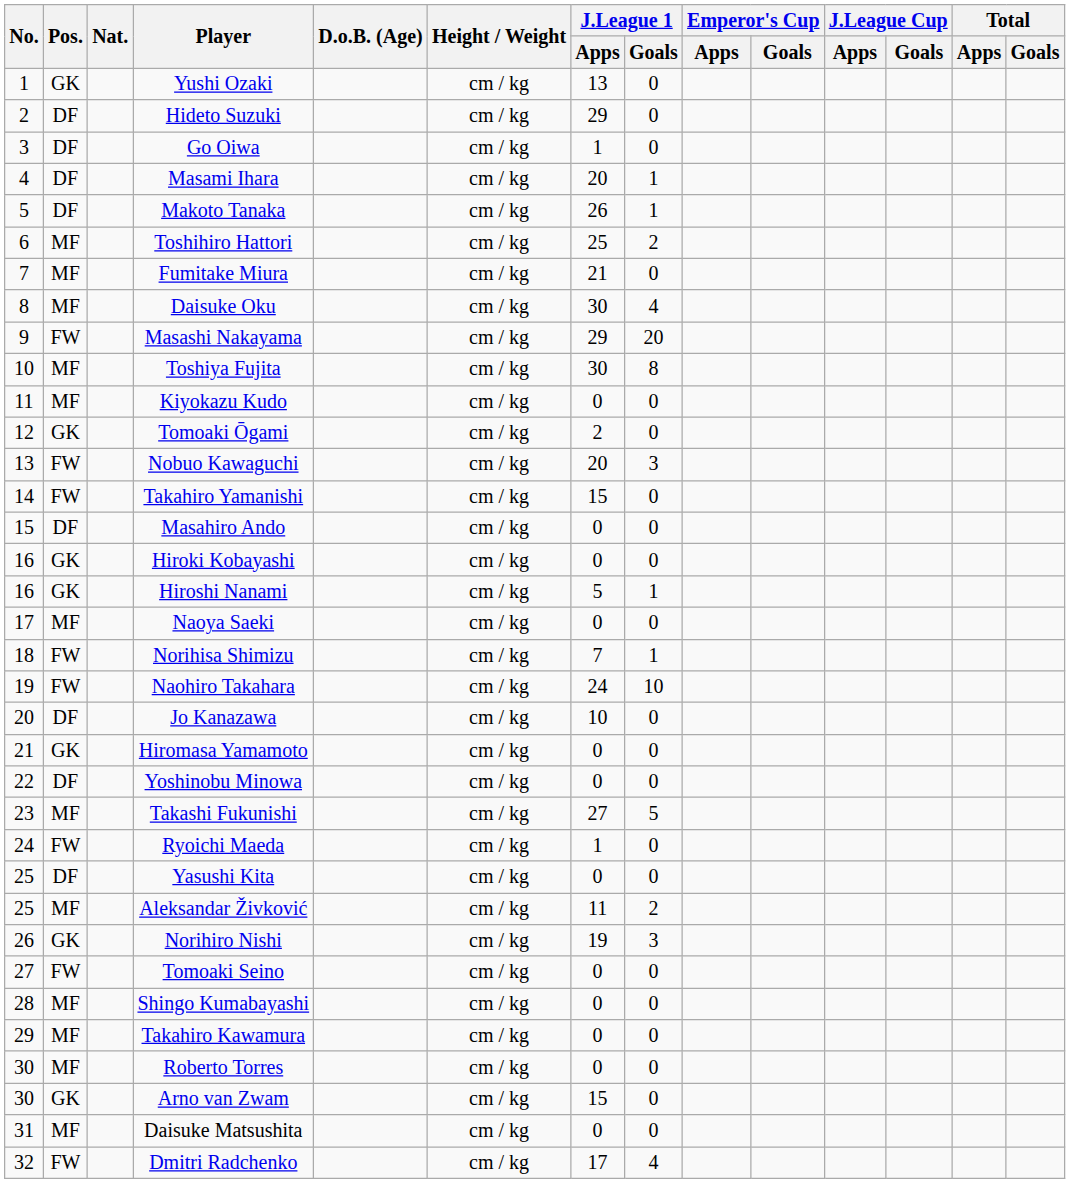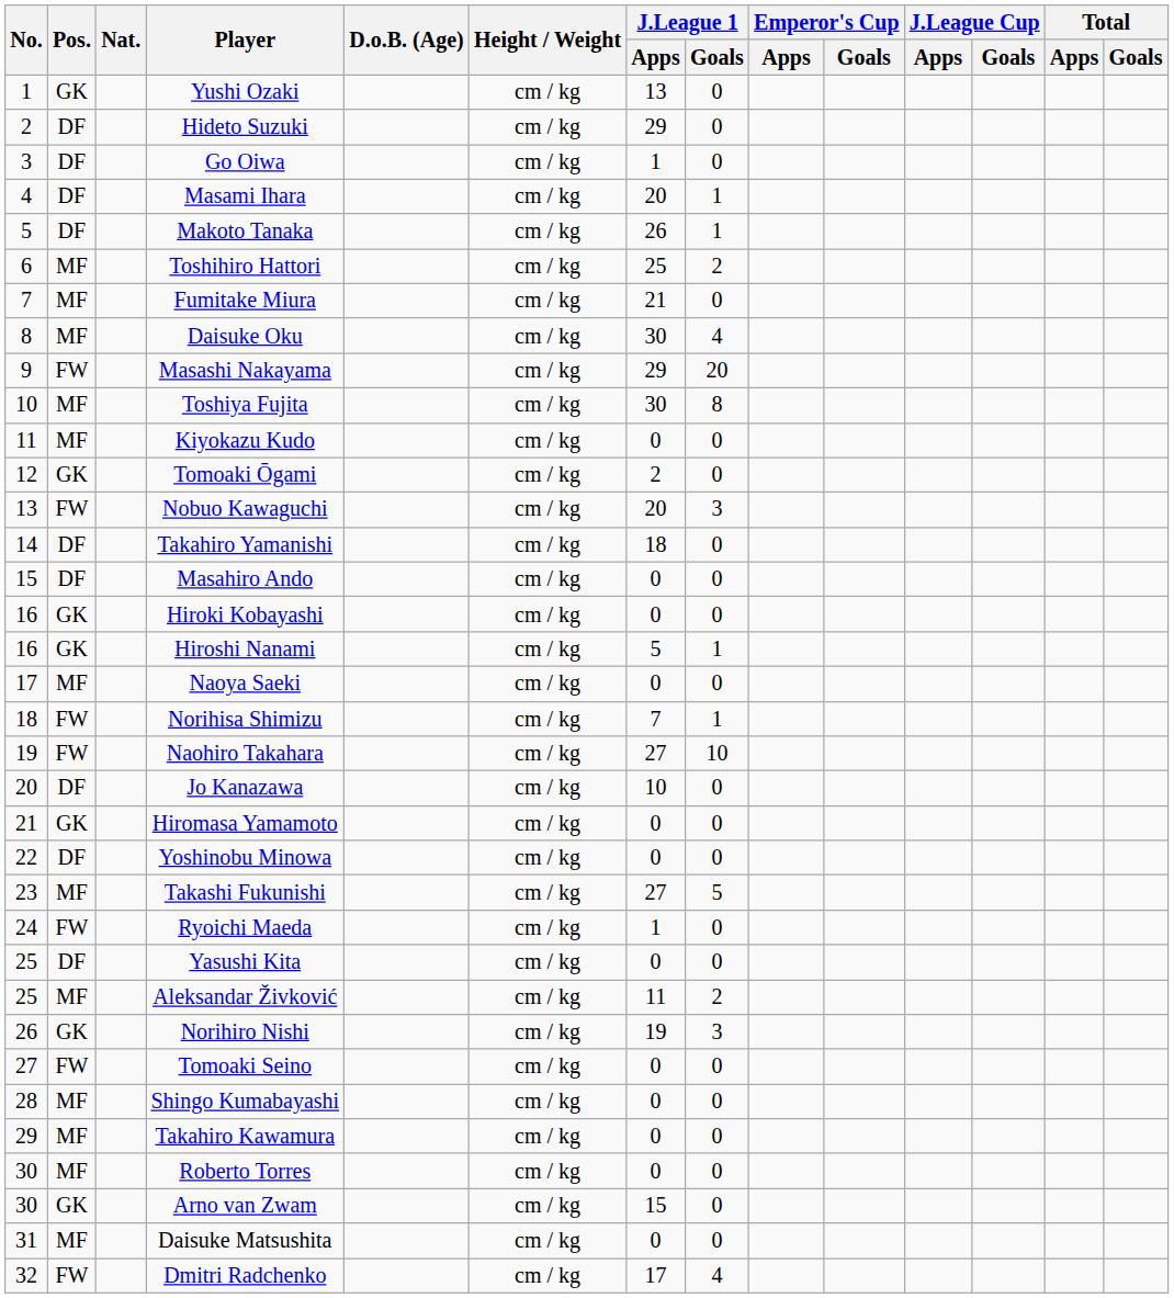Takahiro Yamanishi | Pos.: FW -> DF
Takahiro Yamanishi | J.League 1 / Apps: 15 -> 18
Naohiro Takahara | J.League 1 / Apps: 24 -> 27
